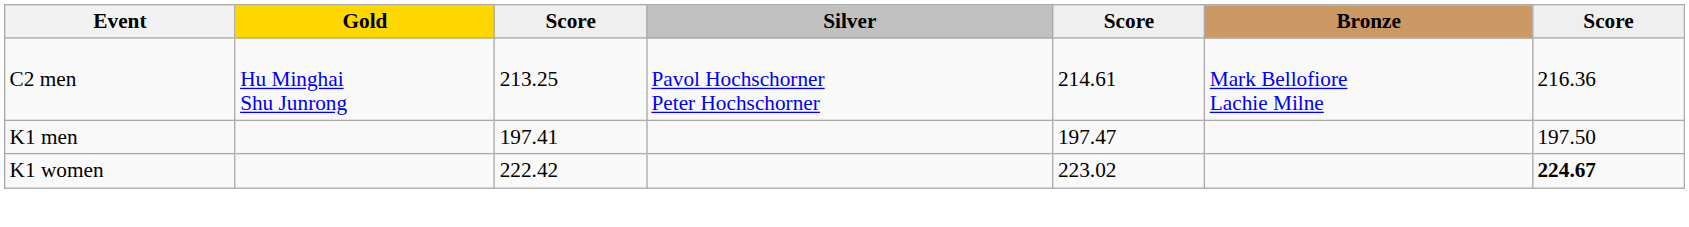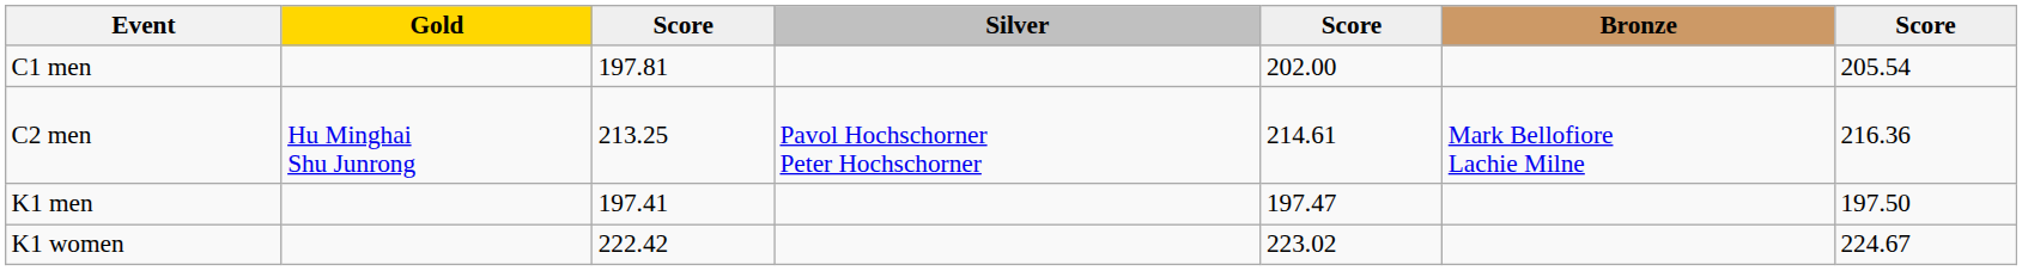+ row: C1 men | 197.81 | 202.00 | 205.54
K1 women | column 7: bold -> normal
